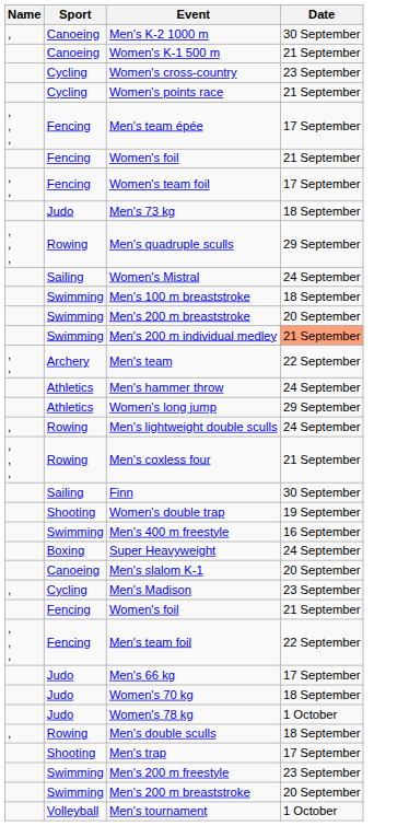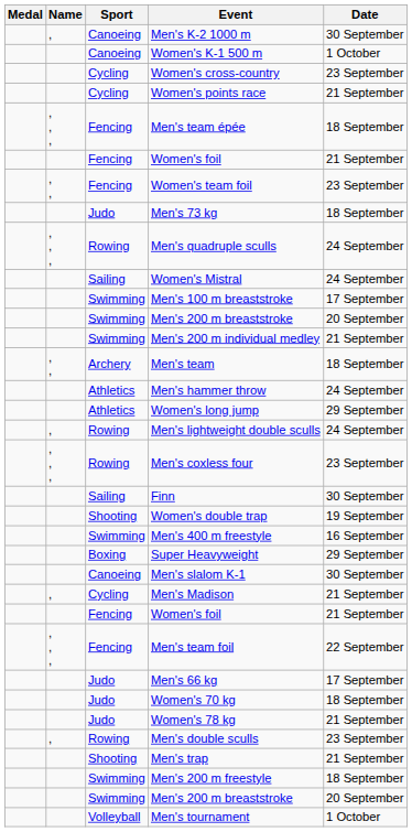+ column: Medal
Women's K-1 500 m | Date: 21 September -> 1 October
Men's team épée | Date: 17 September -> 18 September
Women's team foil | Date: 17 September -> 23 September
Men's quadruple sculls | Date: 29 September -> 24 September
Men's 100 m breaststroke | Date: 18 September -> 17 September
Men's 200 m individual medley | Date: lightsalmon background -> no background
Men's team | Date: 22 September -> 18 September
Men's coxless four | Date: 21 September -> 23 September
Super Heavyweight | Date: 24 September -> 29 September
Men's slalom K-1 | Date: 20 September -> 30 September
Men's Madison | Date: 23 September -> 21 September
Women's 78 kg | Date: 1 October -> 21 September
Men's double sculls | Date: 18 September -> 23 September
Men's trap | Date: 17 September -> 21 September
Men's 200 m freestyle | Date: 23 September -> 18 September
